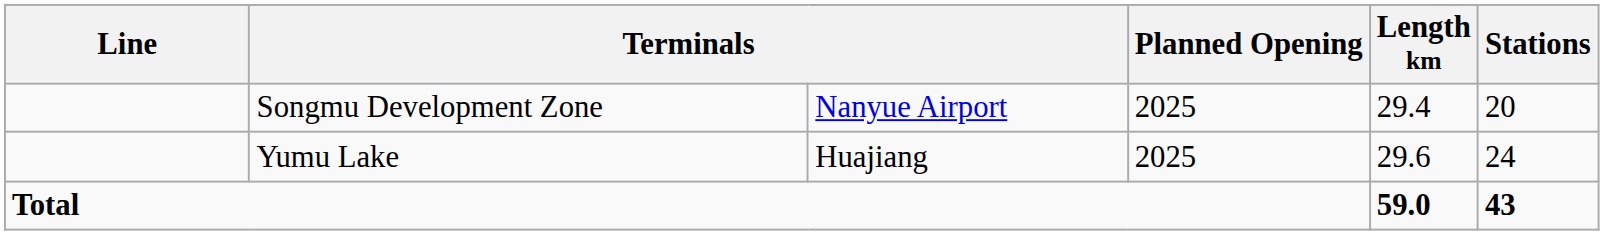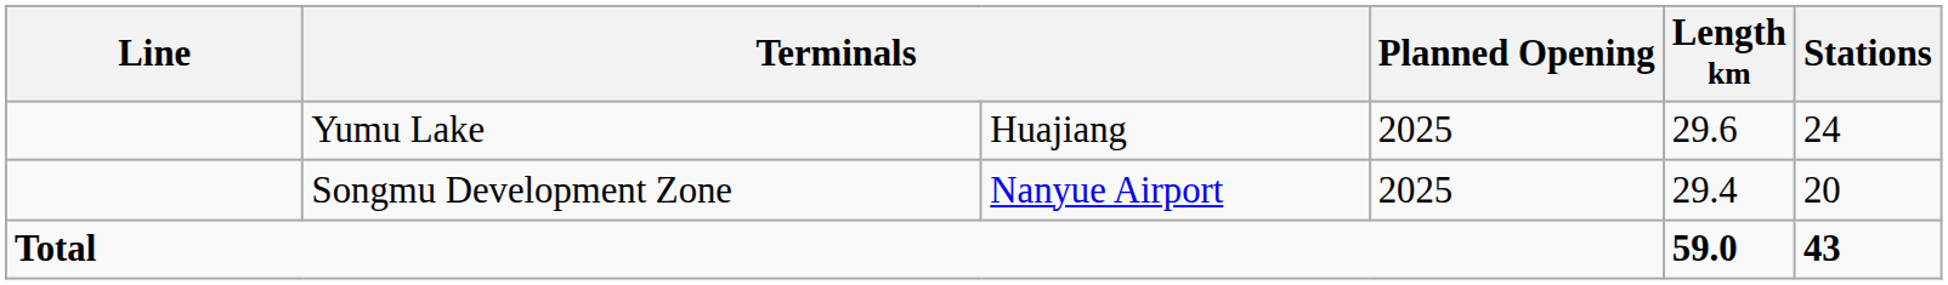rows swapped: Yumu Lake <-> Songmu Development Zone
